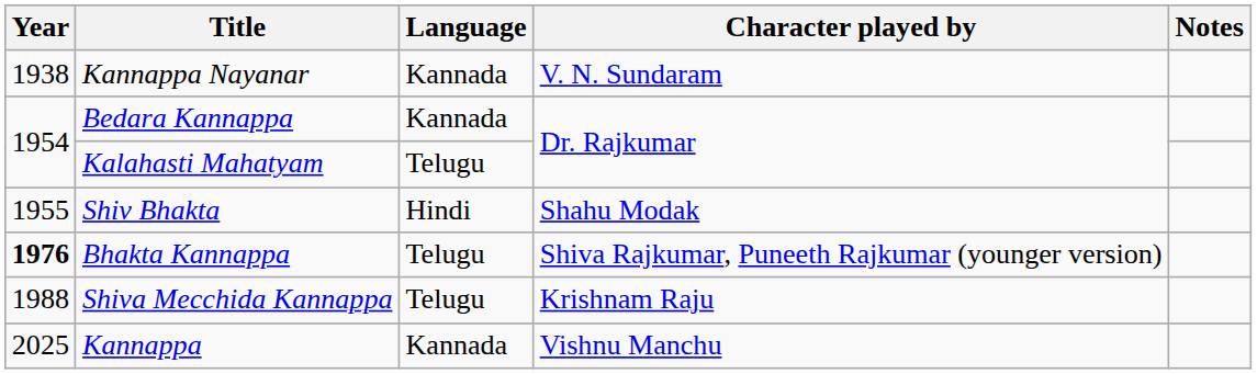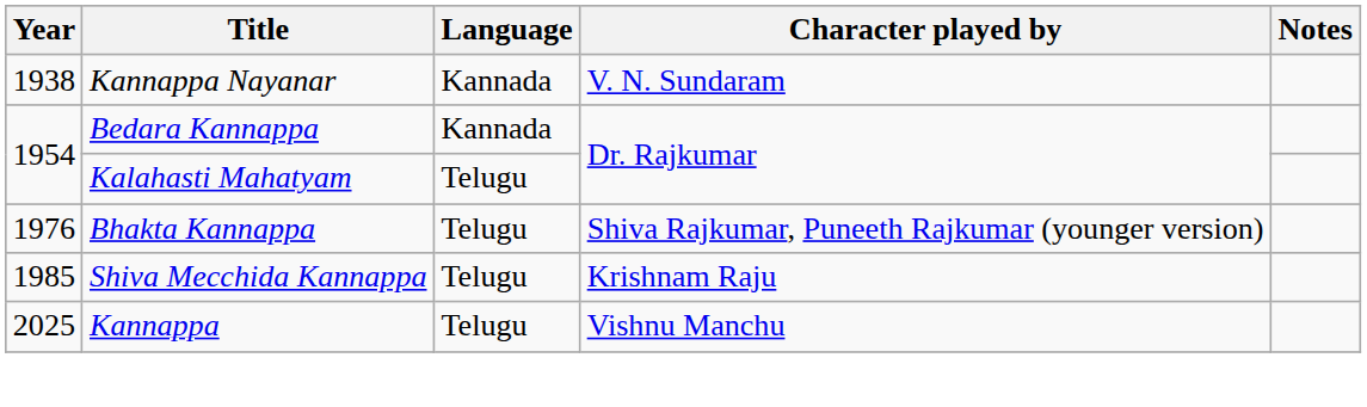- row: 1955 | Shiv Bhakta | Hindi | Shahu Modak
Bhakta Kannappa | Year: bold -> normal
Shiva Mecchida Kannappa | Year: 1988 -> 1985
Kannappa | Language: Kannada -> Telugu
